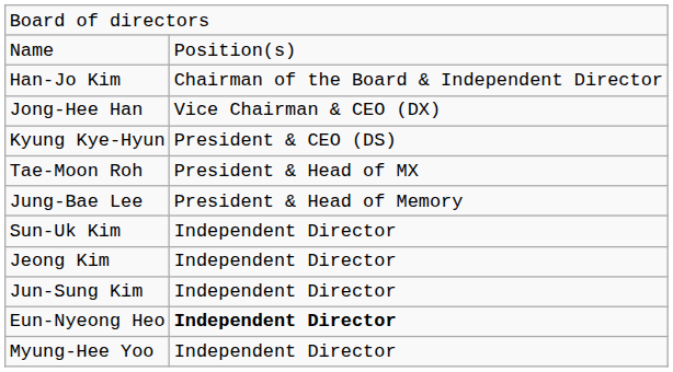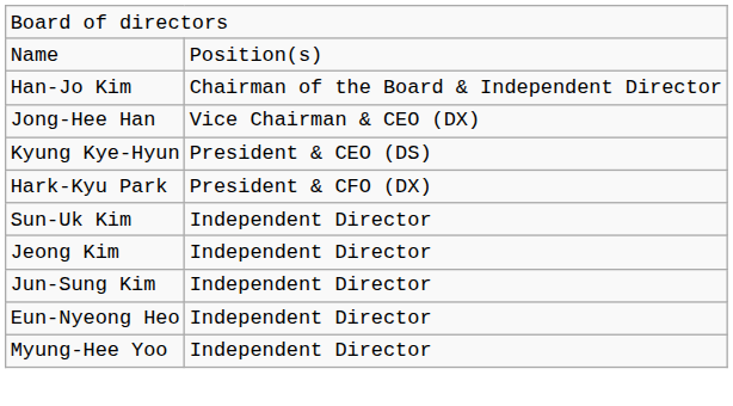- row: Tae-Moon Roh | President & Head of MX
+ row: Hark-Kyu Park | President & CFO (DX)
- row: Jung-Bae Lee | President & Head of Memory
Eun-Nyeong Heo | column 2: bold -> normal
